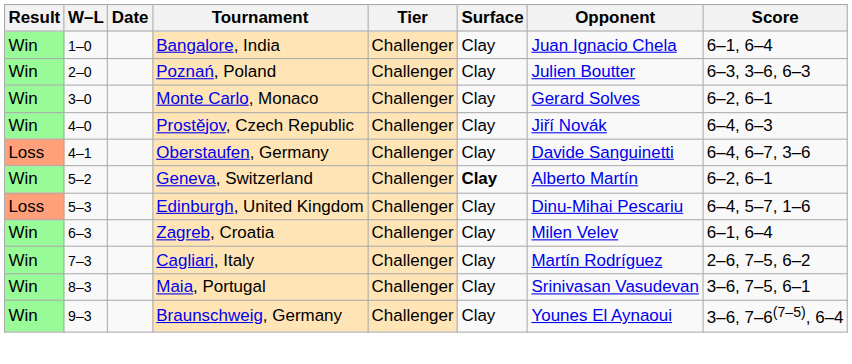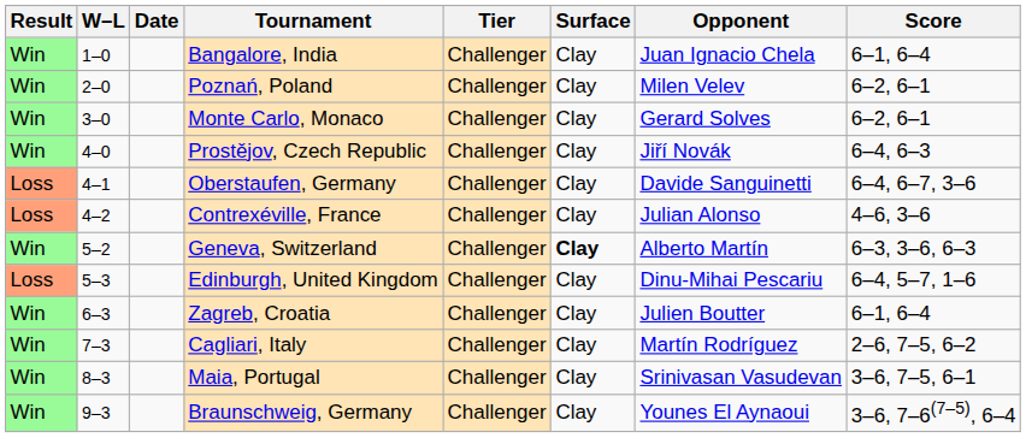Poznań, Poland | Opponent: Julien Boutter -> Milen Velev
Poznań, Poland | Score: 6–3, 3–6, 6–3 -> 6–2, 6–1
+ row: Loss | 4–2 | Contrexéville, France | Challenger | Clay | Julian Alonso | 4–6, 3–6
Geneva, Switzerland | Score: 6–2, 6–1 -> 6–3, 3–6, 6–3
Zagreb, Croatia | Opponent: Milen Velev -> Julien Boutter
